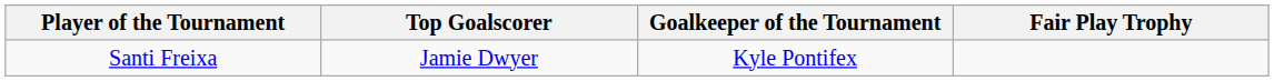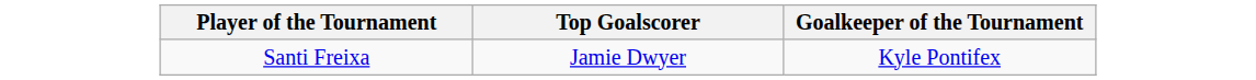- column: Fair Play Trophy
